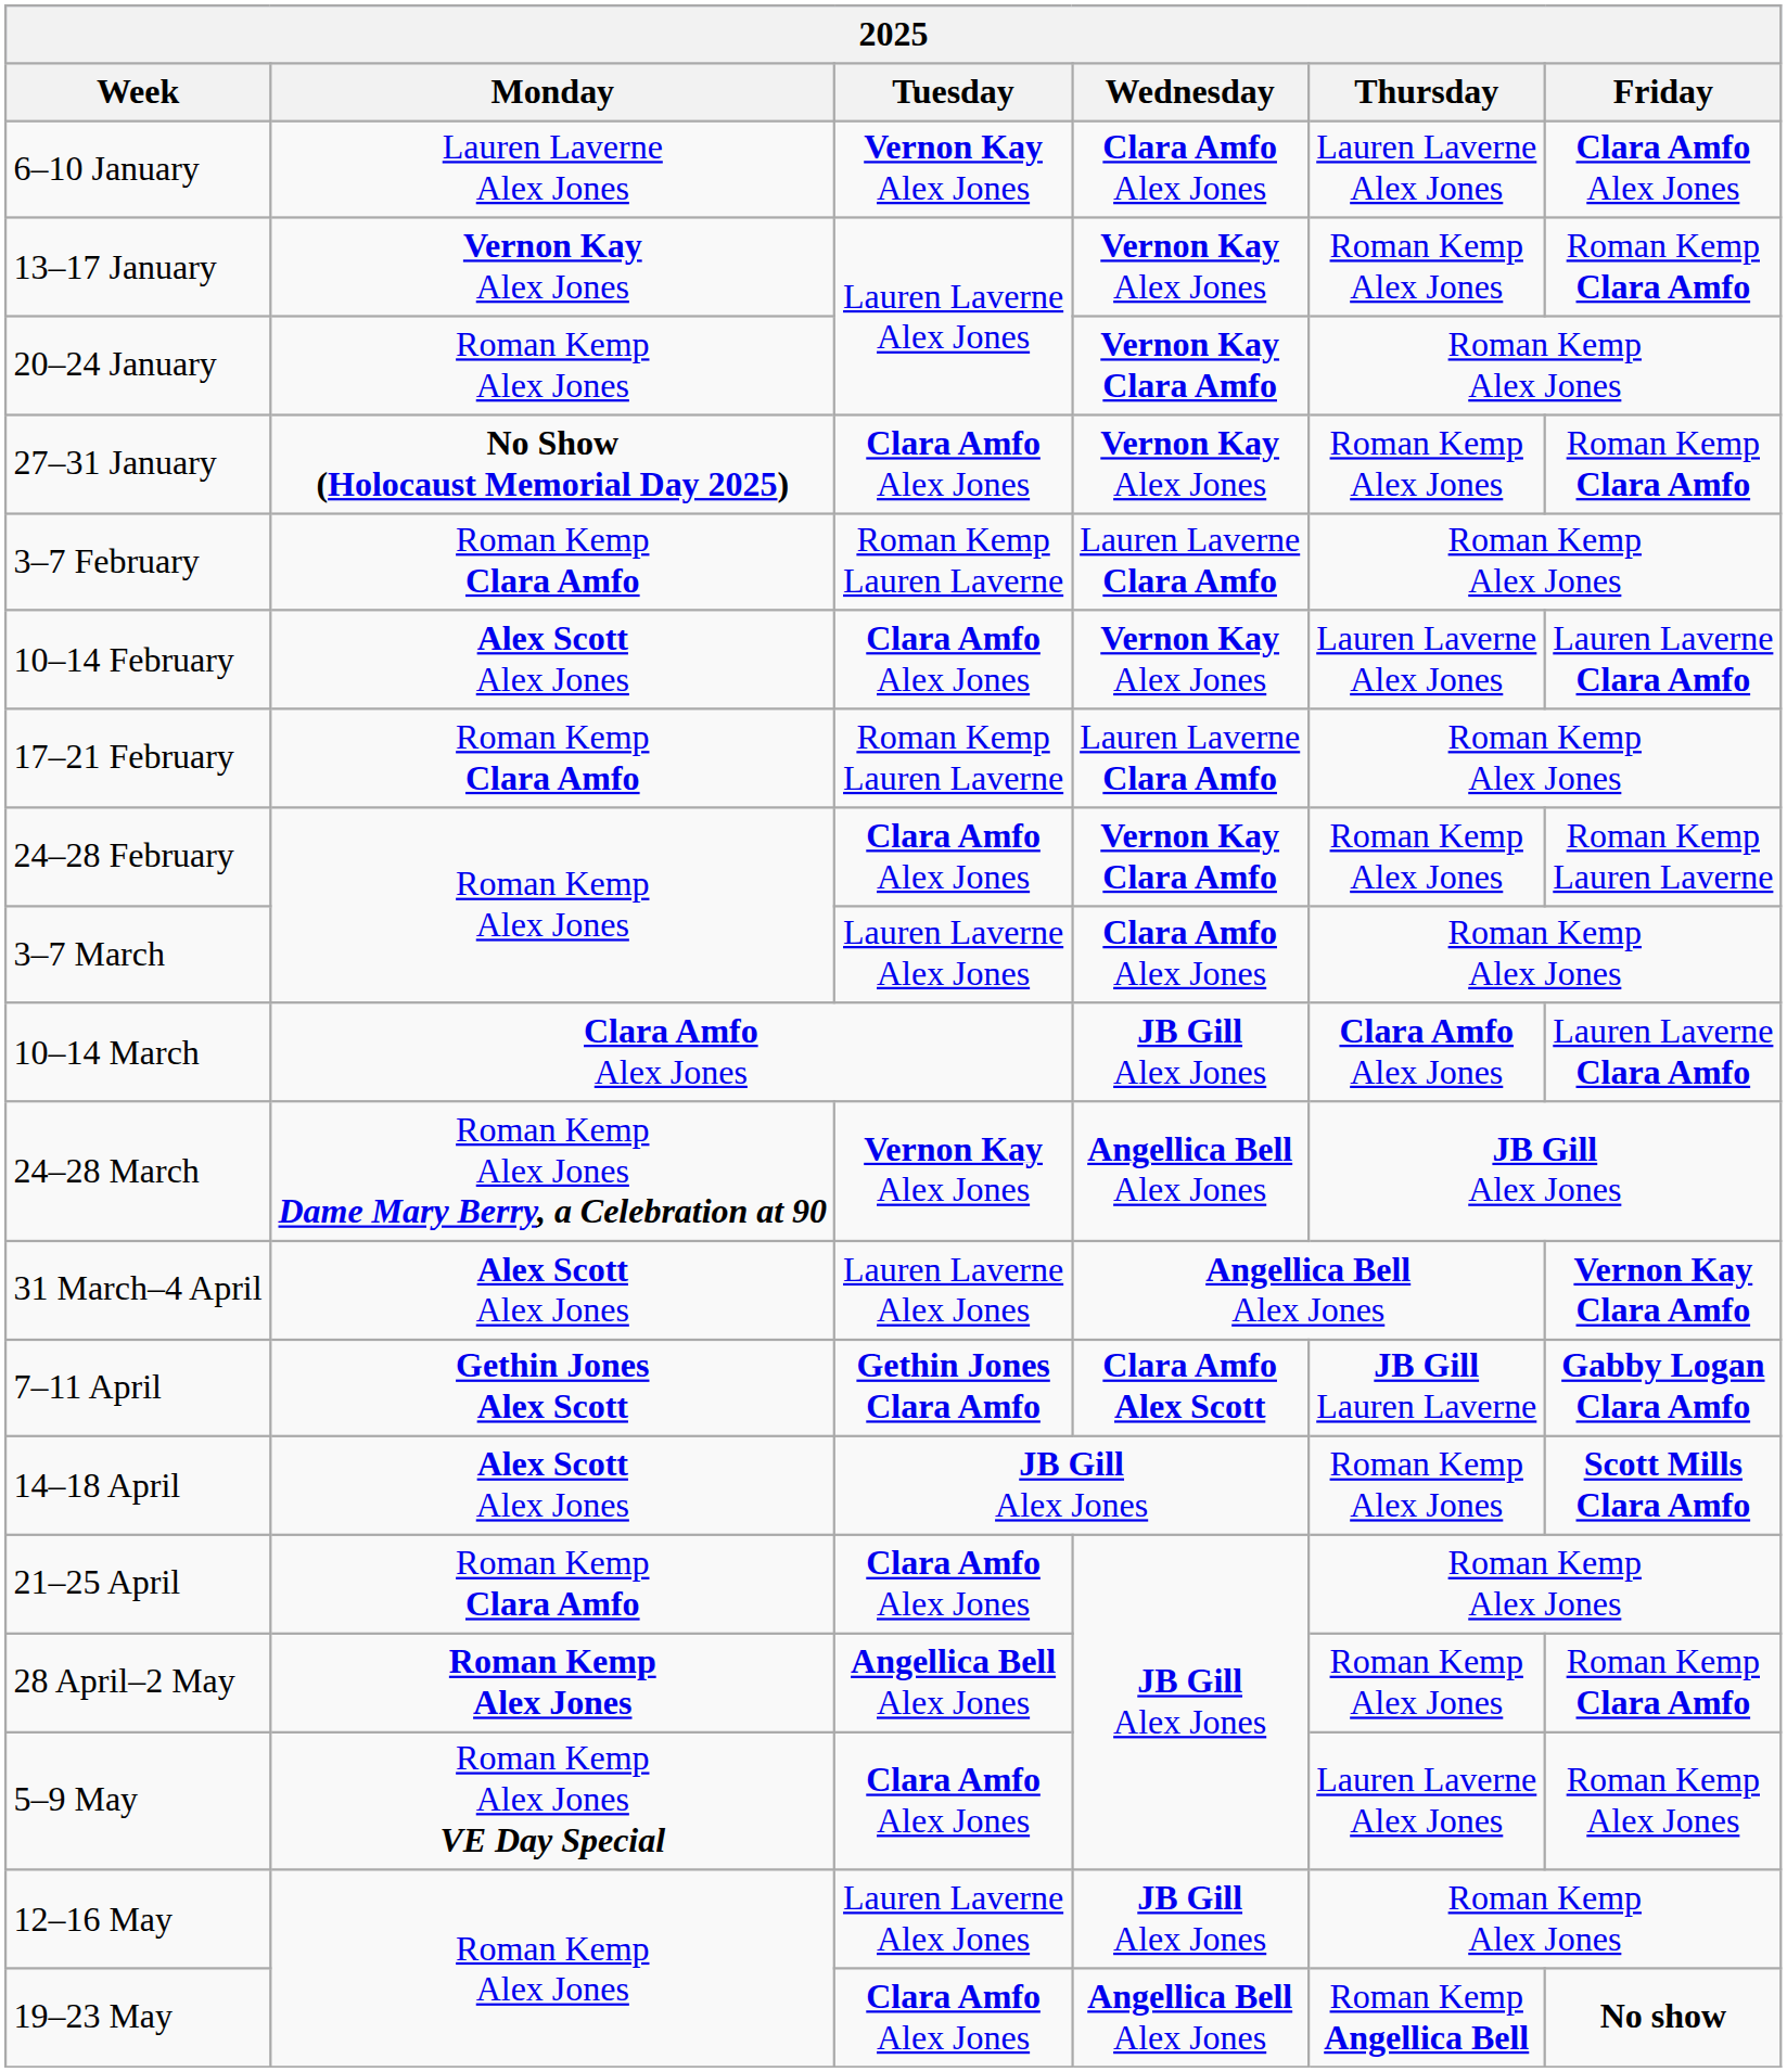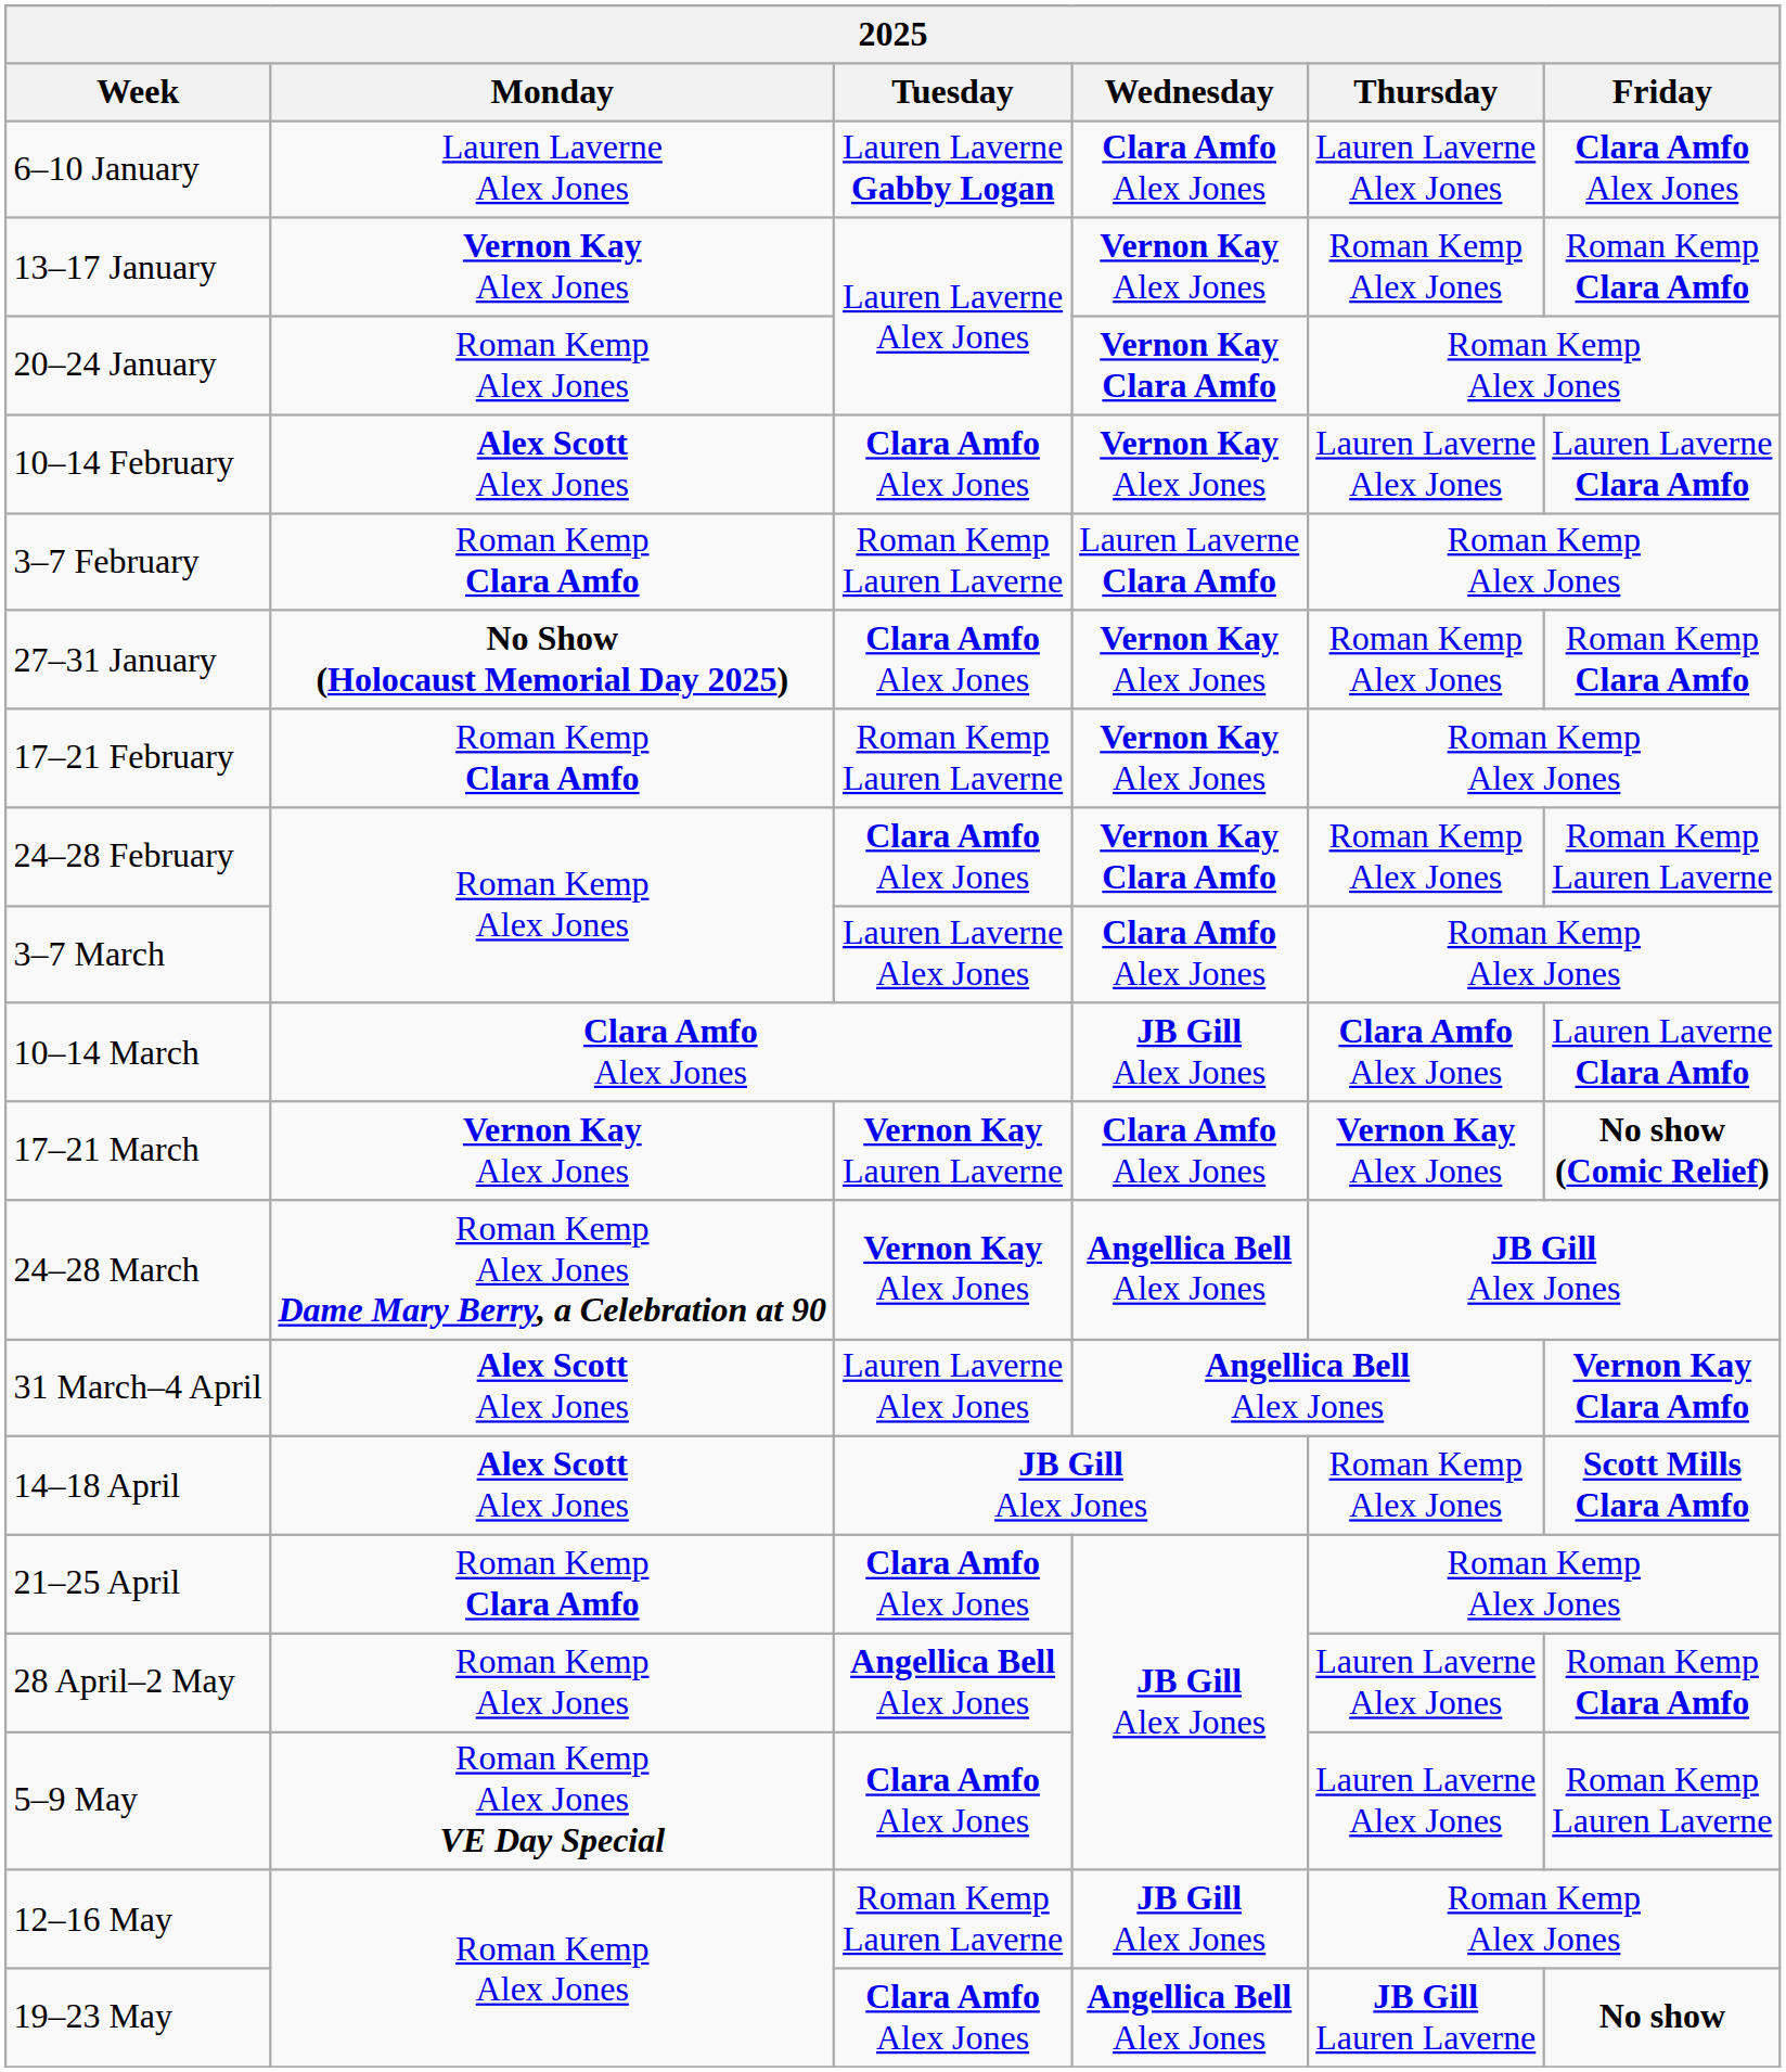6–10 January | Tuesday: Vernon Kay Alex Jones -> Lauren Laverne Gabby Logan
rows swapped: 27–31 January <-> 10–14 February
17–21 February | Wednesday: Lauren Laverne Clara Amfo -> Vernon Kay Alex Jones
+ row: 17–21 March | Vernon Kay Alex Jones | Vernon Kay Lauren Laverne | Clara Amfo Alex Jones | Vernon Kay Alex Jones | No show (Comic Relief)
- row: 7–11 April | Gethin Jones Alex Scott | Gethin Jones Clara Amfo | Clara Amfo Alex Scott | JB Gill Lauren Laverne | Gabby Logan Clara Amfo
28 April–2 May | Monday: bold -> normal
28 April–2 May | Thursday: Roman Kemp Alex Jones -> Lauren Laverne Alex Jones
5–9 May | Friday: Roman Kemp Alex Jones -> Roman Kemp Lauren Laverne
12–16 May | Tuesday: Lauren Laverne Alex Jones -> Roman Kemp Lauren Laverne
19–23 May | Thursday: Roman Kemp Angellica Bell -> JB Gill Lauren Laverne
